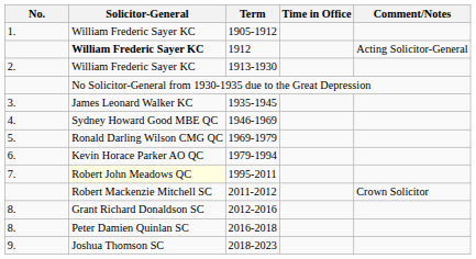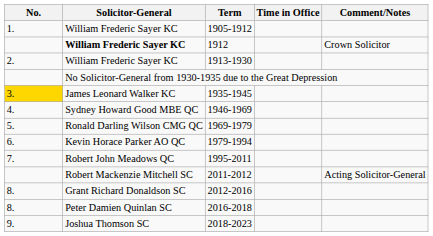1912 | Comment/Notes: Acting Solicitor-General -> Crown Solicitor
1935-1945 | No.: no background -> gold background
1995-2011 | Solicitor-General: lightyellow background -> no background
2011-2012 | Comment/Notes: Crown Solicitor -> Acting Solicitor-General
